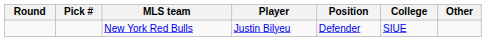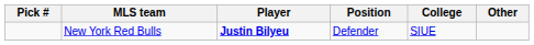- column: Round
New York Red Bulls | Player: normal -> bold
